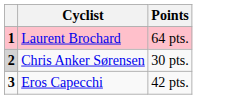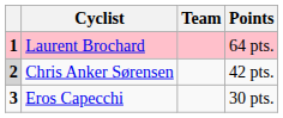+ column: Team
Chris Anker Sørensen | Points: 30 pts. -> 42 pts.
Eros Capecchi | Points: 42 pts. -> 30 pts.
